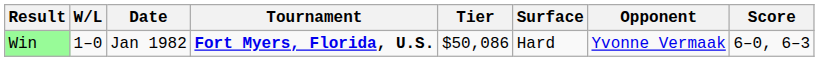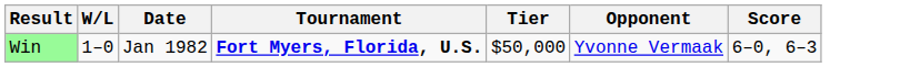- column: Surface | Hard
Win | Tier: $50,086 -> $50,000
